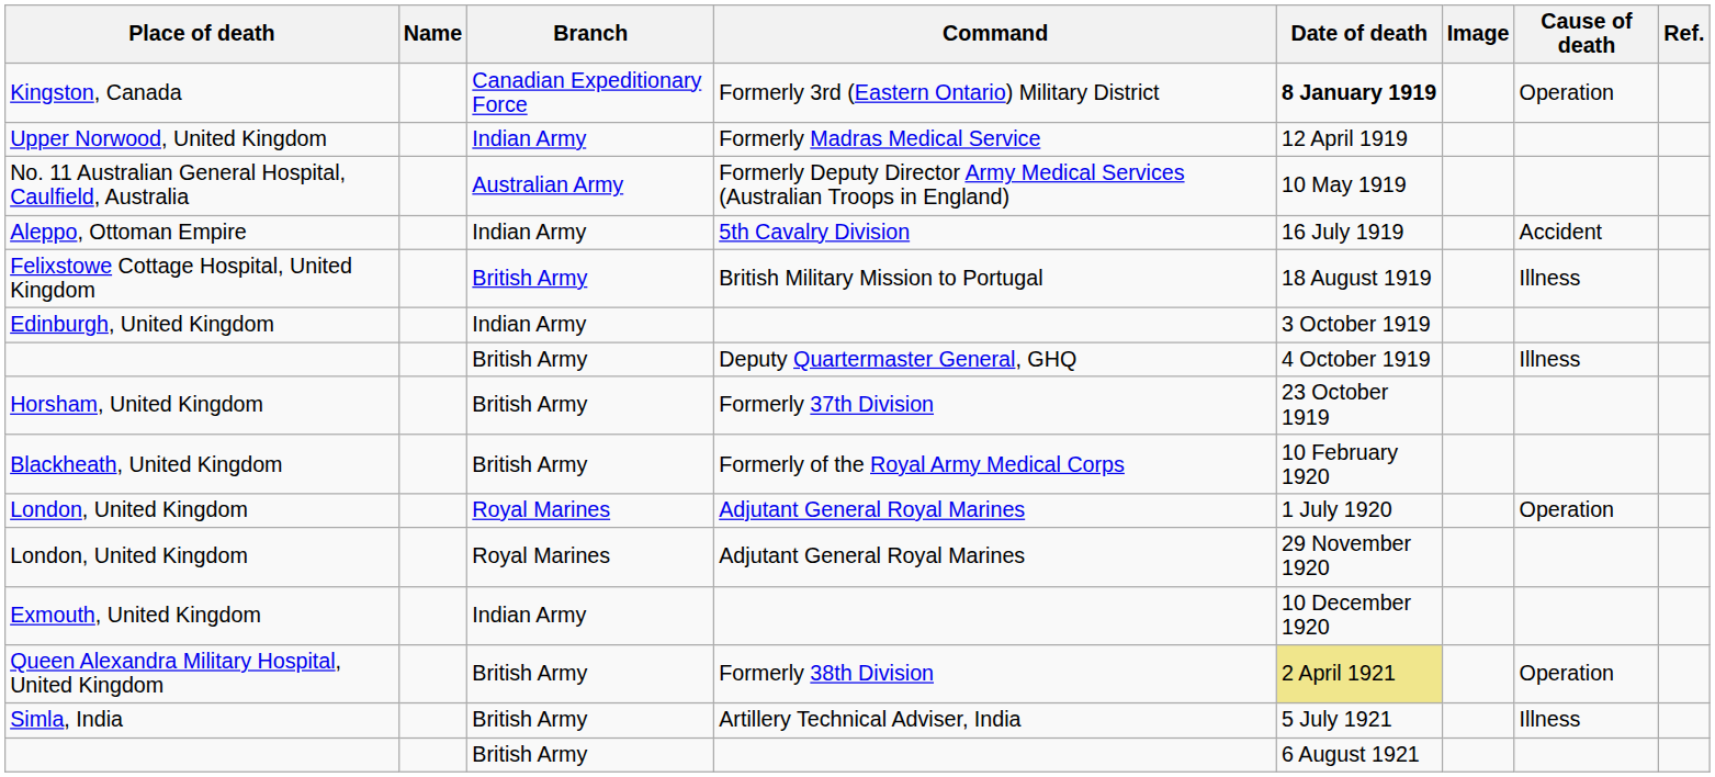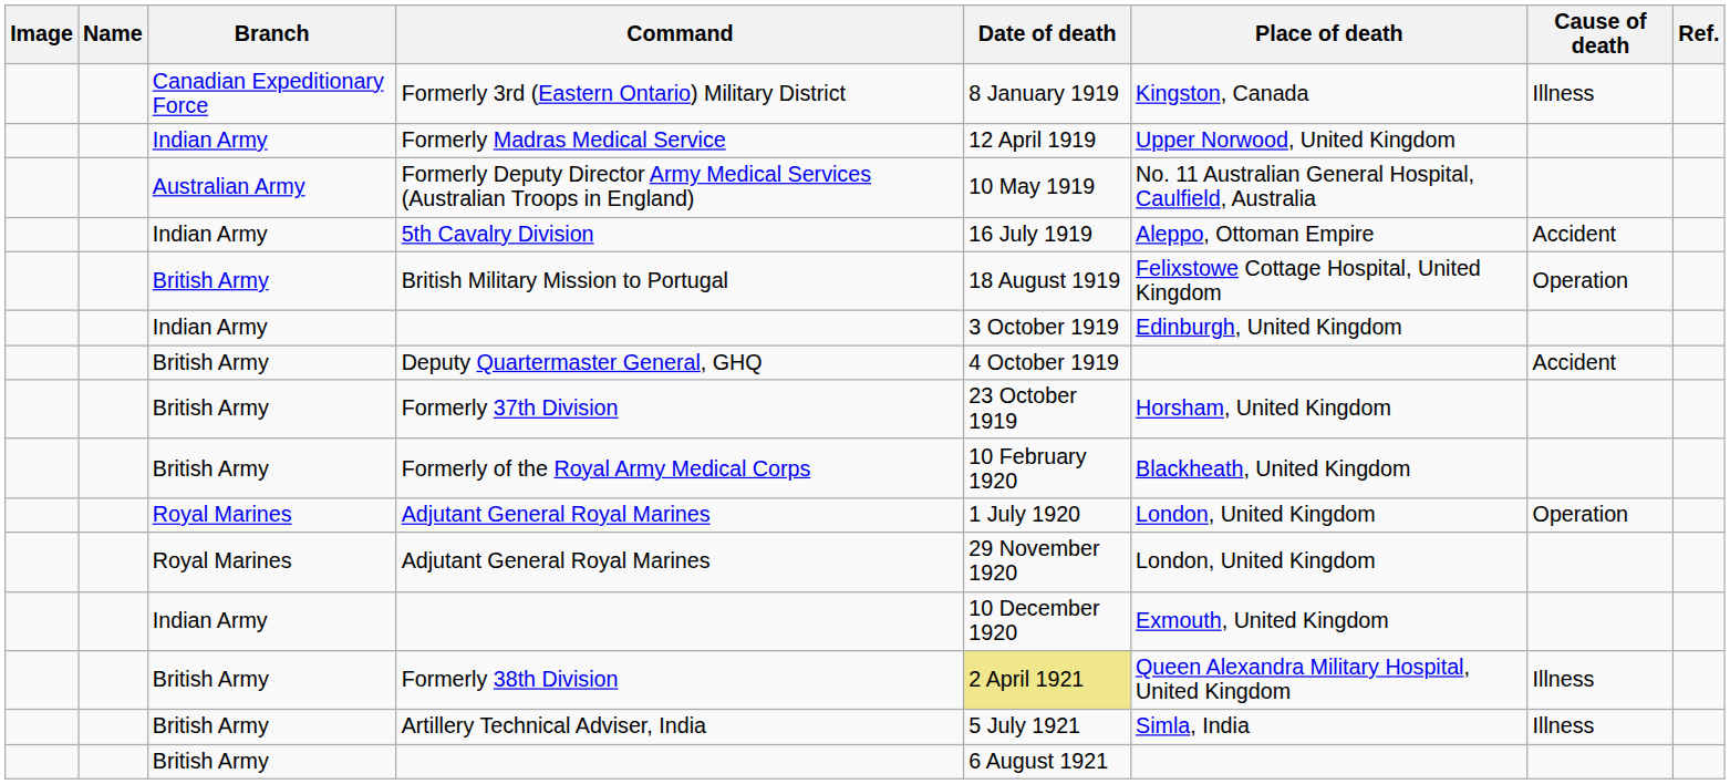columns swapped: Image <-> Place of death
Formerly 3rd (Eastern Ontario) Military District | Date of death: bold -> normal
Formerly 3rd (Eastern Ontario) Military District | Cause of death: Operation -> Illness
British Military Mission to Portugal | Cause of death: Illness -> Operation
Deputy Quartermaster General, GHQ | Cause of death: Illness -> Accident
Formerly 38th Division | Cause of death: Operation -> Illness
